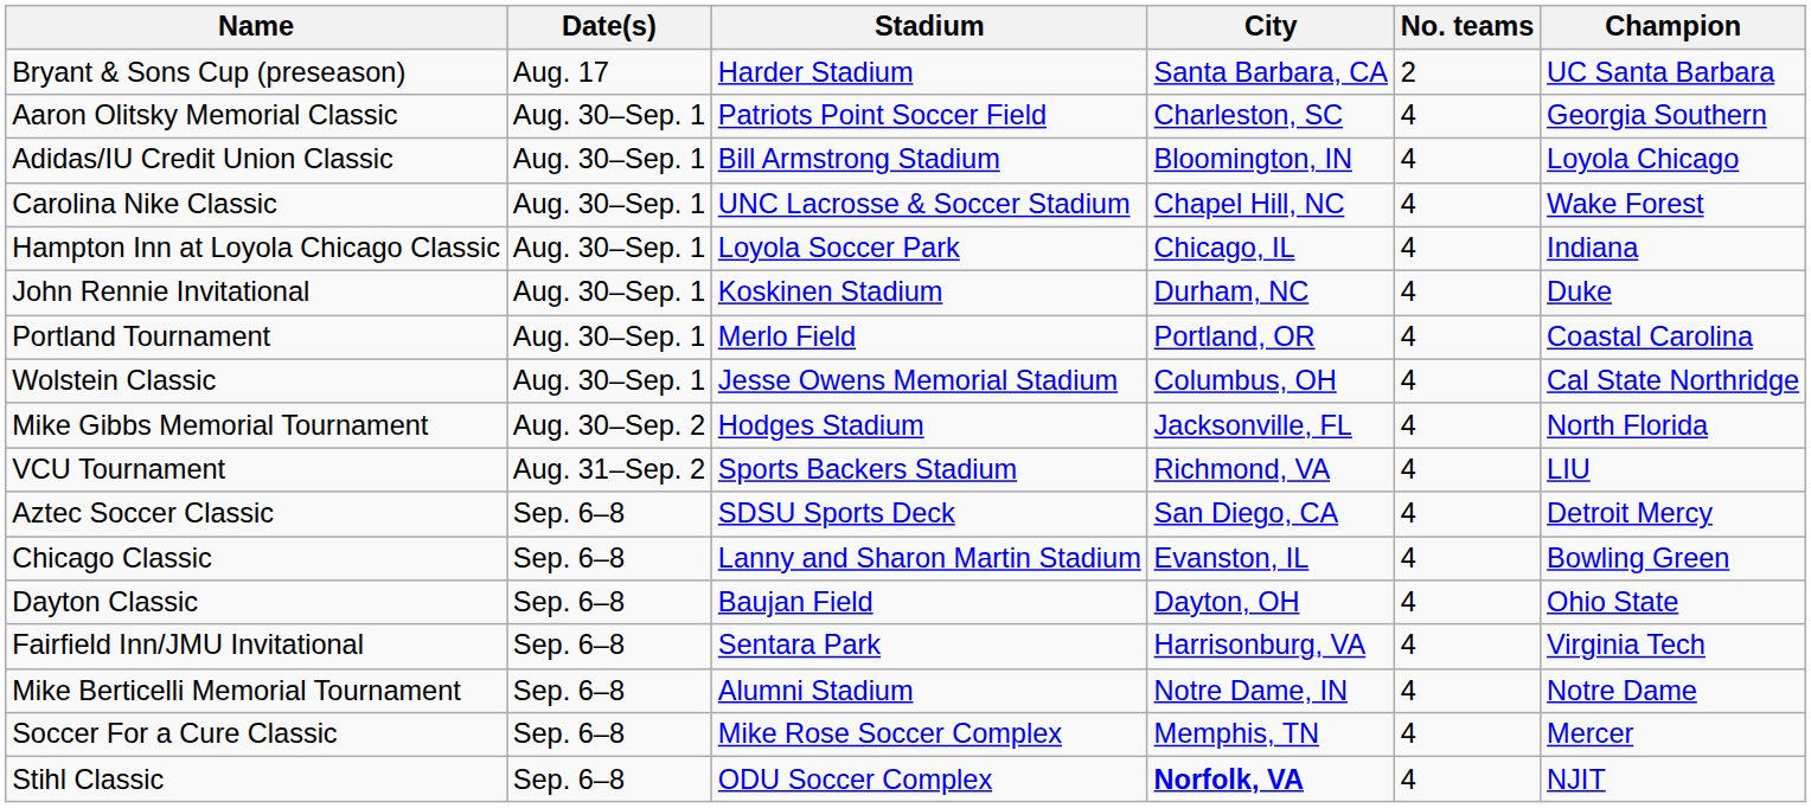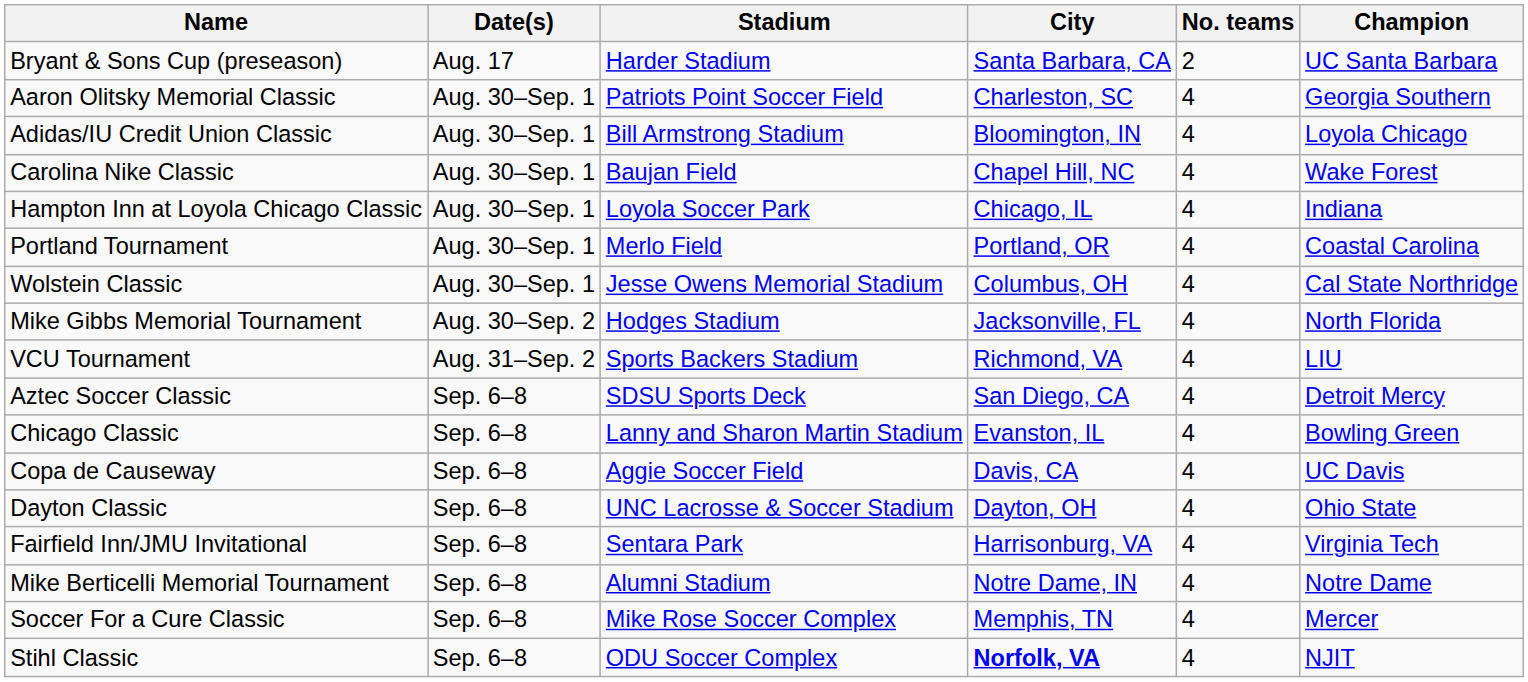Carolina Nike Classic | Stadium: UNC Lacrosse & Soccer Stadium -> Baujan Field
- row: John Rennie Invitational | Aug. 30–Sep. 1 | Koskinen Stadium | Durham, NC | 4 | Duke
+ row: Copa de Causeway | Sep. 6–8 | Aggie Soccer Field | Davis, CA | 4 | UC Davis
Dayton Classic | Stadium: Baujan Field -> UNC Lacrosse & Soccer Stadium
